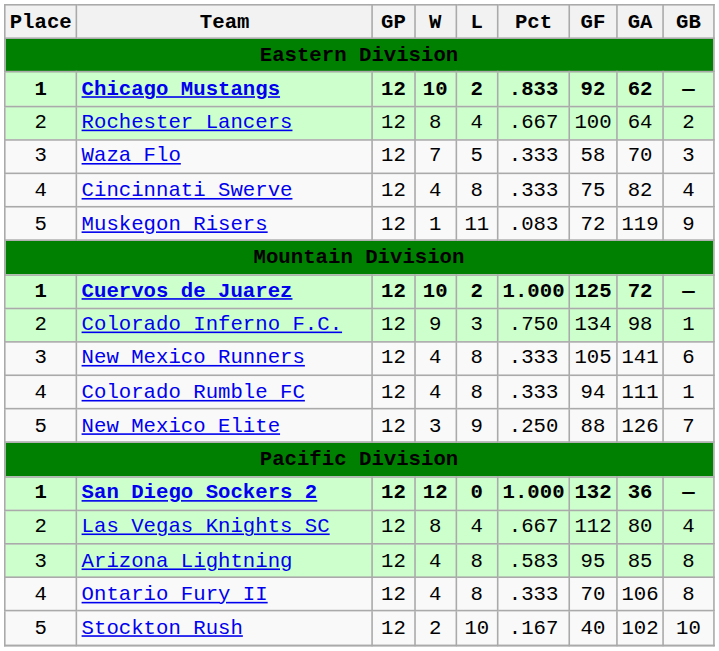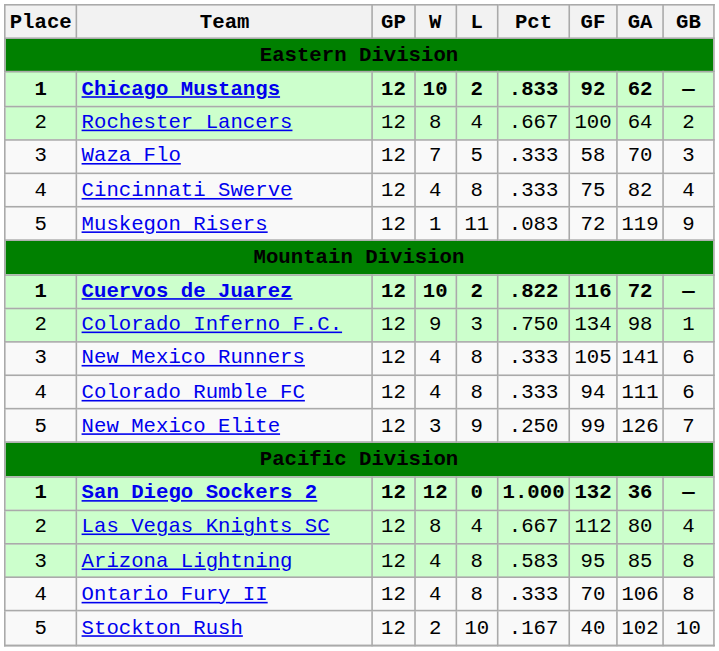Cuervos de Juarez | Pct: 1.000 -> .822
Cuervos de Juarez | GF: 125 -> 116
Colorado Rumble FC | GB: 1 -> 6
New Mexico Elite | GF: 88 -> 99
